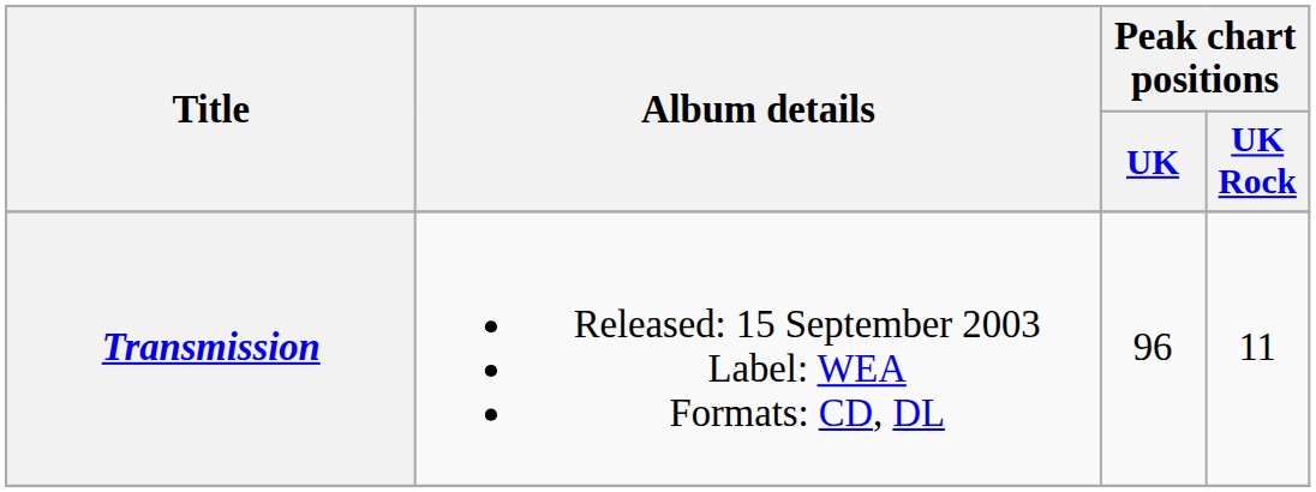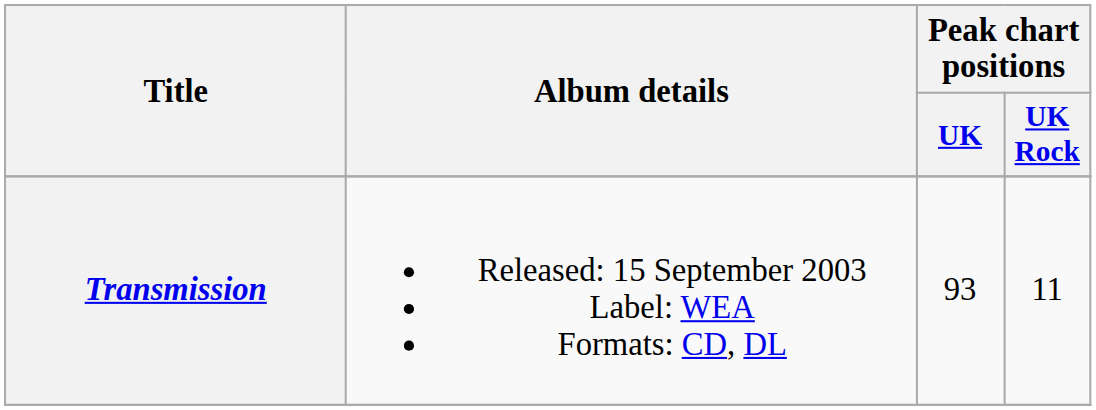Transmission | Peak chart positions / UK: 96 -> 93
